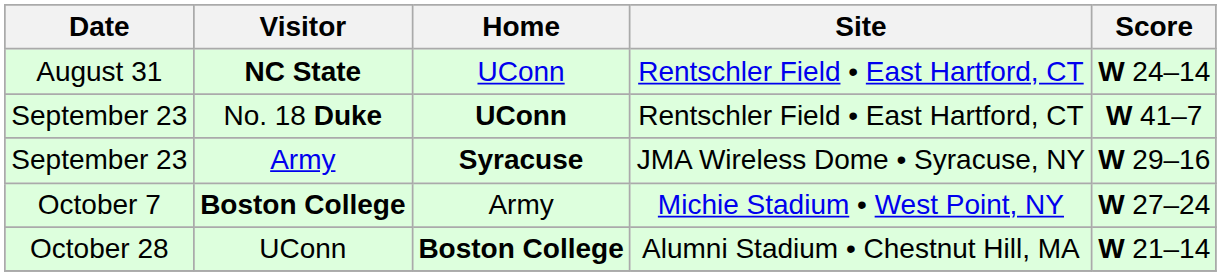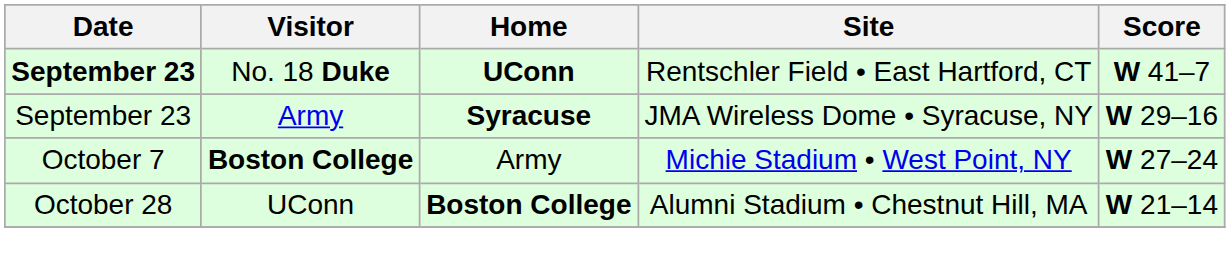- row: August 31 | NC State | UConn | Rentschler Field • East Hartford, CT | W 24–14
No. 18 Duke | Date: normal -> bold
